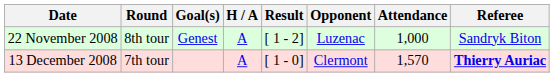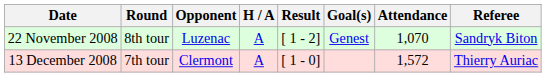columns swapped: Opponent <-> Goal(s)
22 November 2008 | Attendance: 1,000 -> 1,070
13 December 2008 | Attendance: 1,570 -> 1,572
13 December 2008 | Referee: bold -> normal
